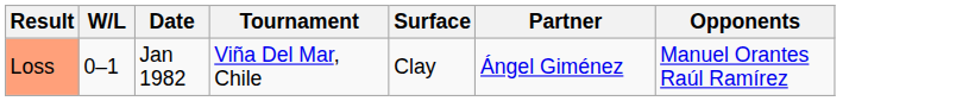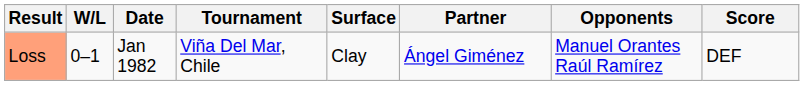+ column: Score | DEF
